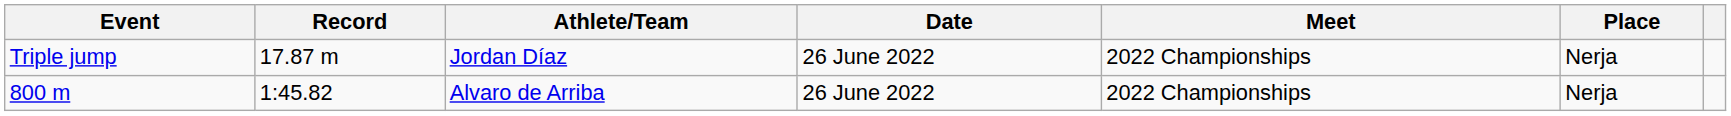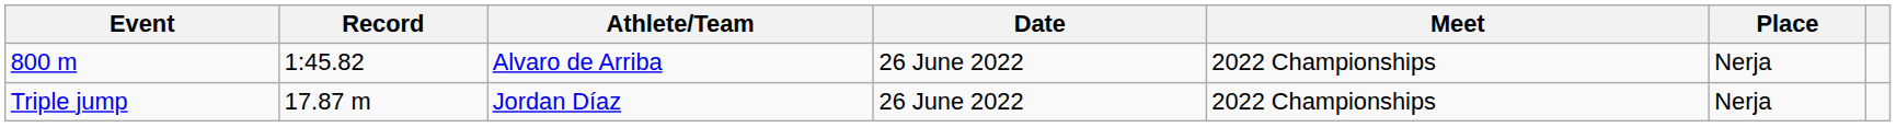rows swapped: 800 m <-> Triple jump
